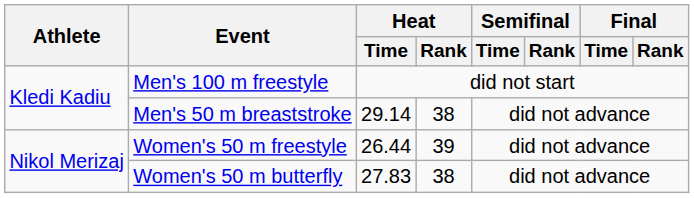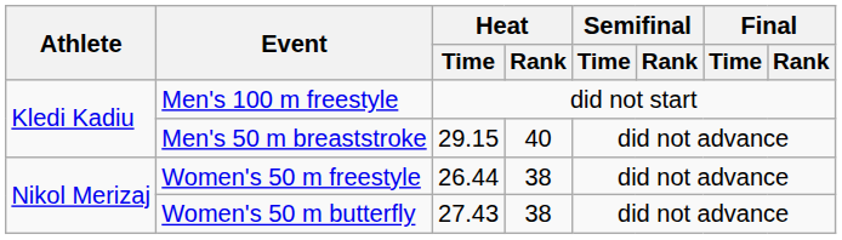Men's 50 m breaststroke | Heat / Time: 29.14 -> 29.15
Men's 50 m breaststroke | Heat / Rank: 38 -> 40
Women's 50 m freestyle | Heat / Rank: 39 -> 38
Women's 50 m butterfly | Heat / Time: 27.83 -> 27.43
